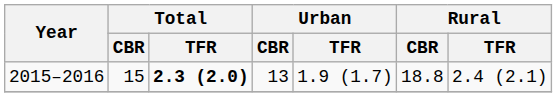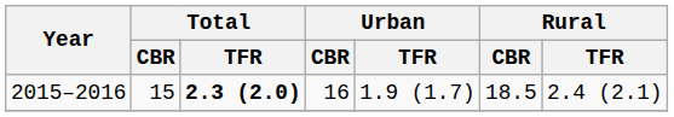2015–2016 | Urban / CBR: 13 -> 16
2015–2016 | Rural / CBR: 18.8 -> 18.5
